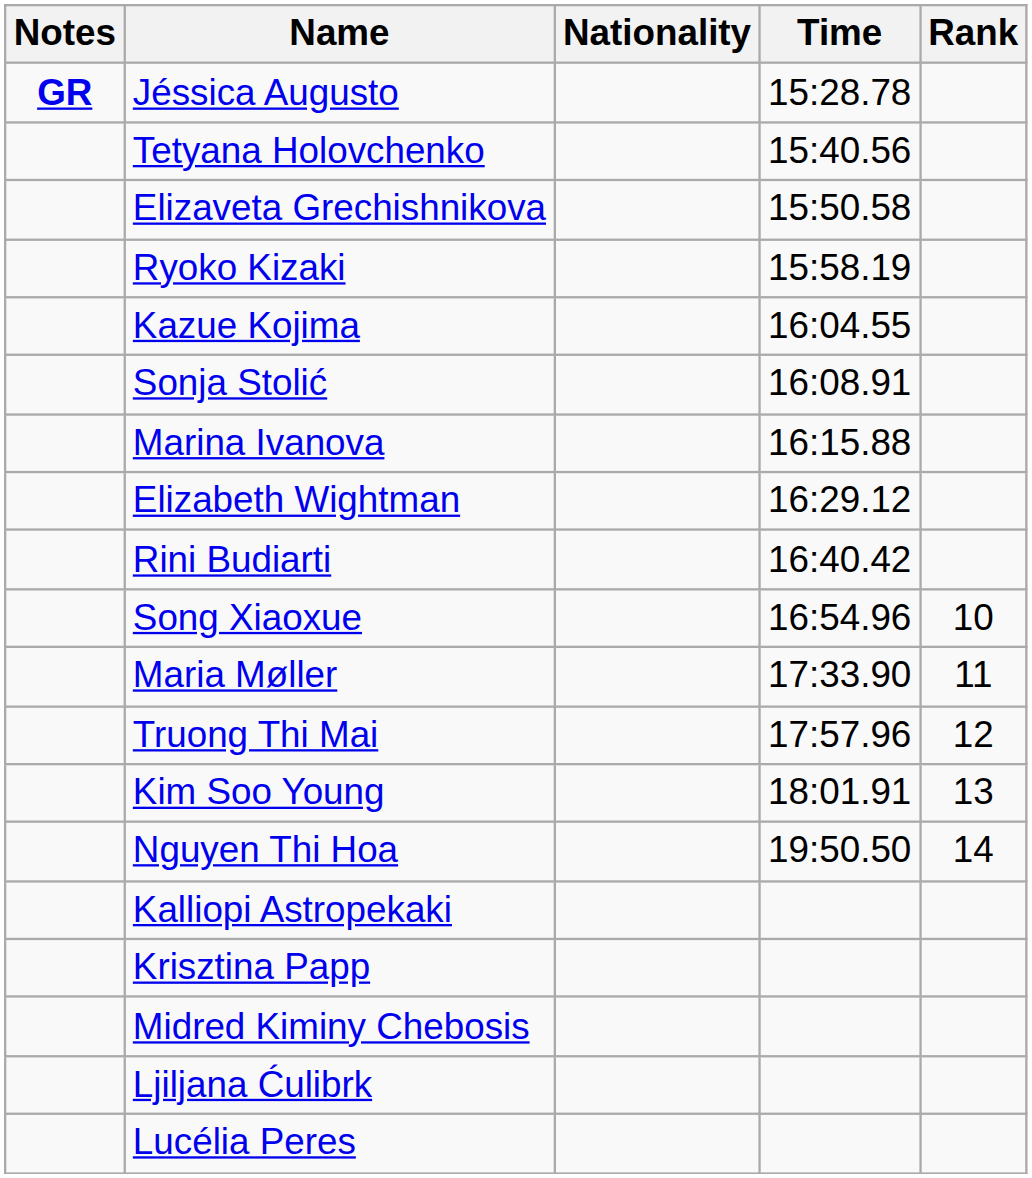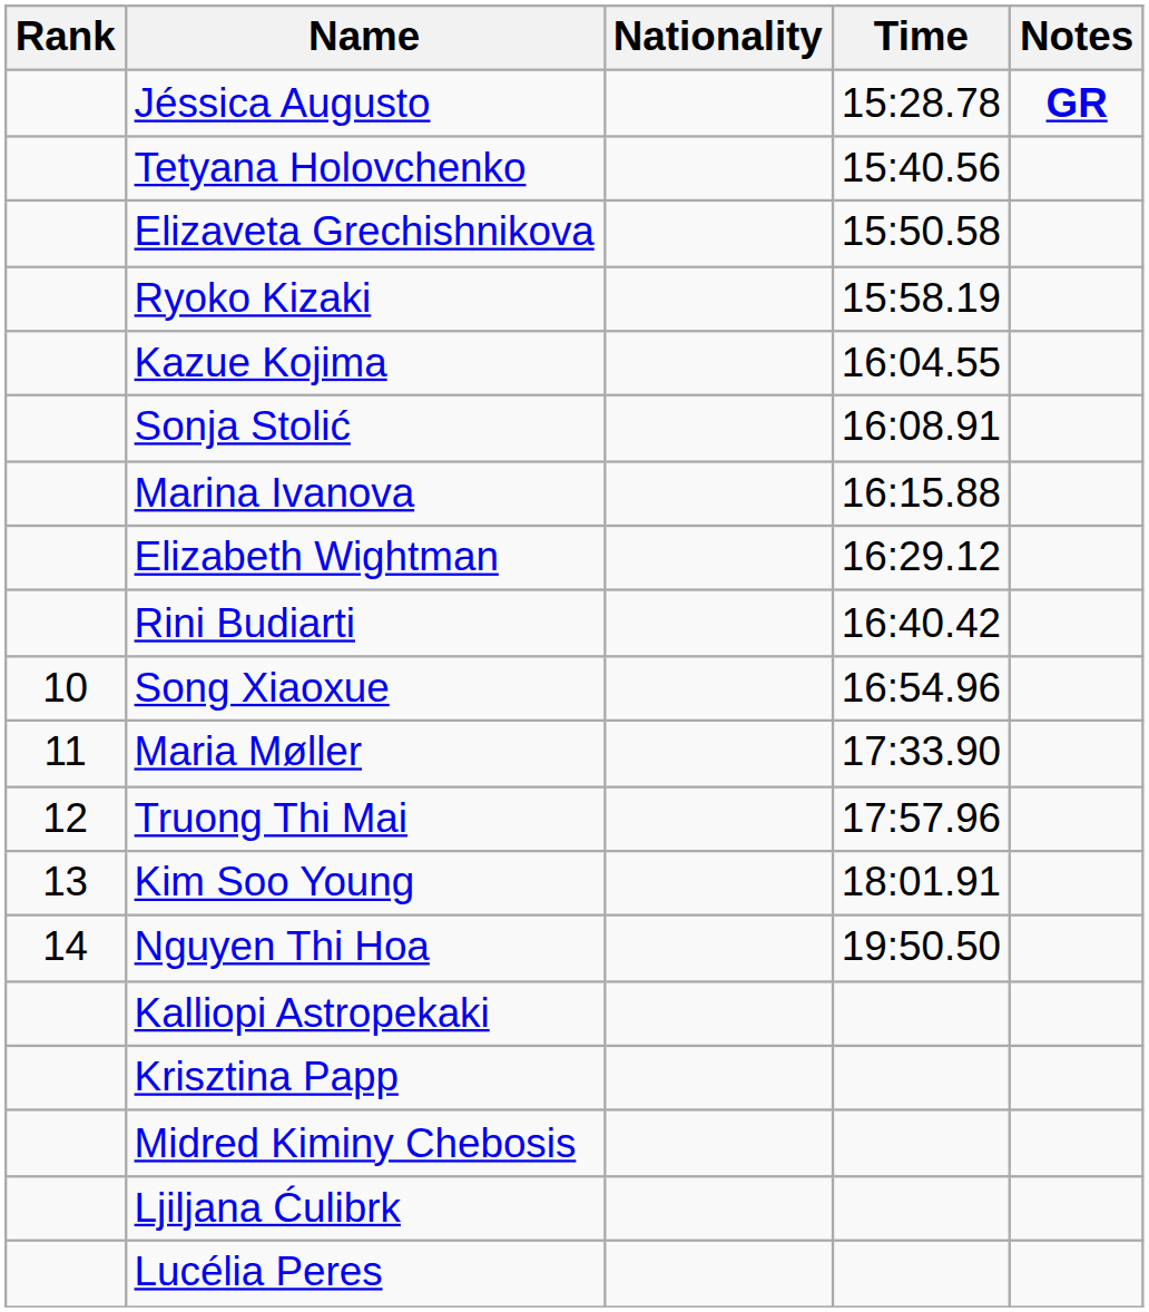columns swapped: Rank <-> Notes
